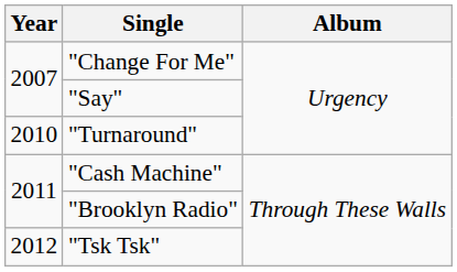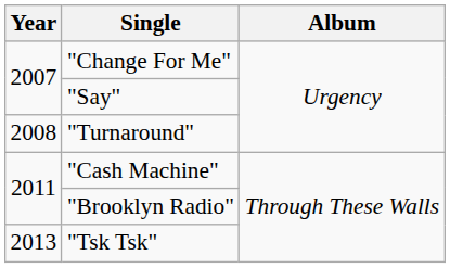"Turnaround" | Year: 2010 -> 2008
"Tsk Tsk" | Year: 2012 -> 2013
